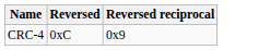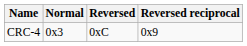+ column: Normal | 0x3
